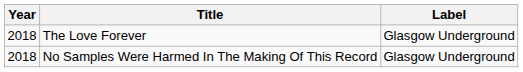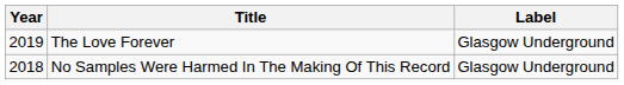The Love Forever | Year: 2018 -> 2019
